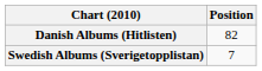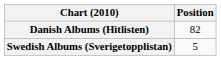Swedish Albums (Sverigetopplistan) | Position: 7 -> 5
